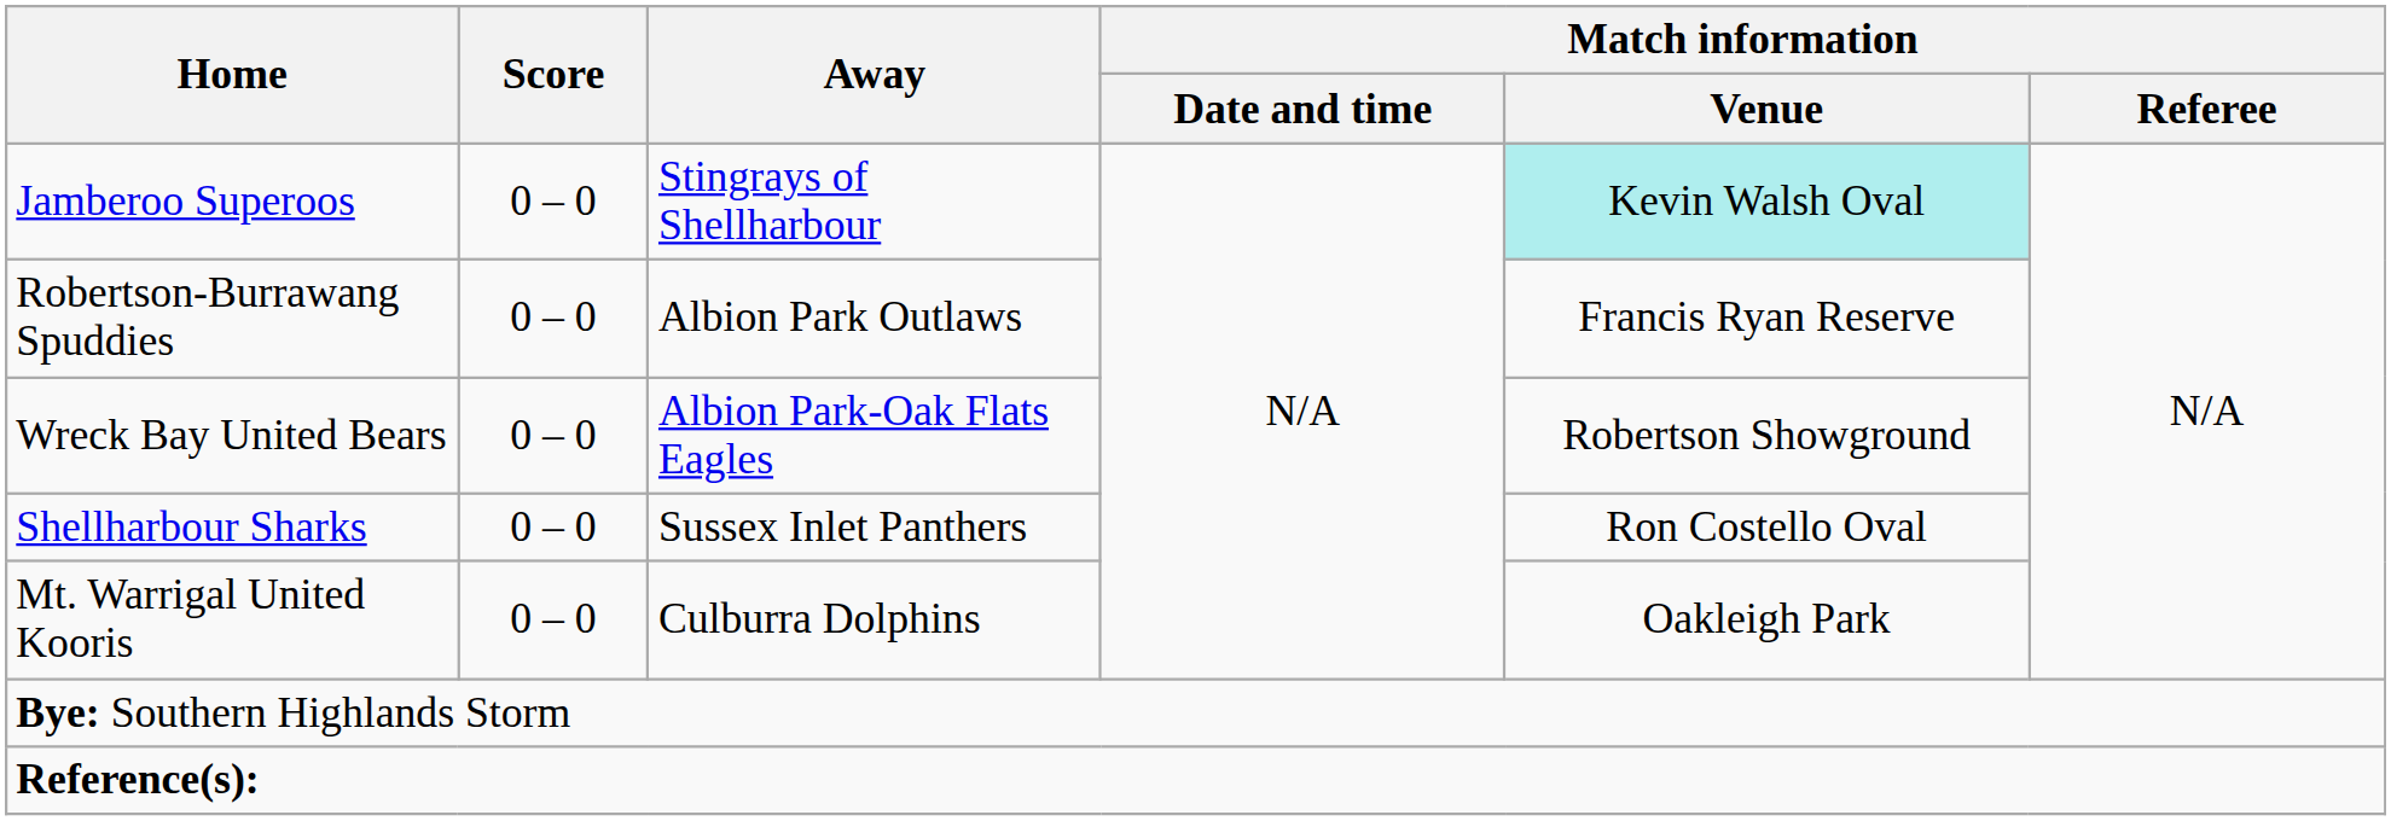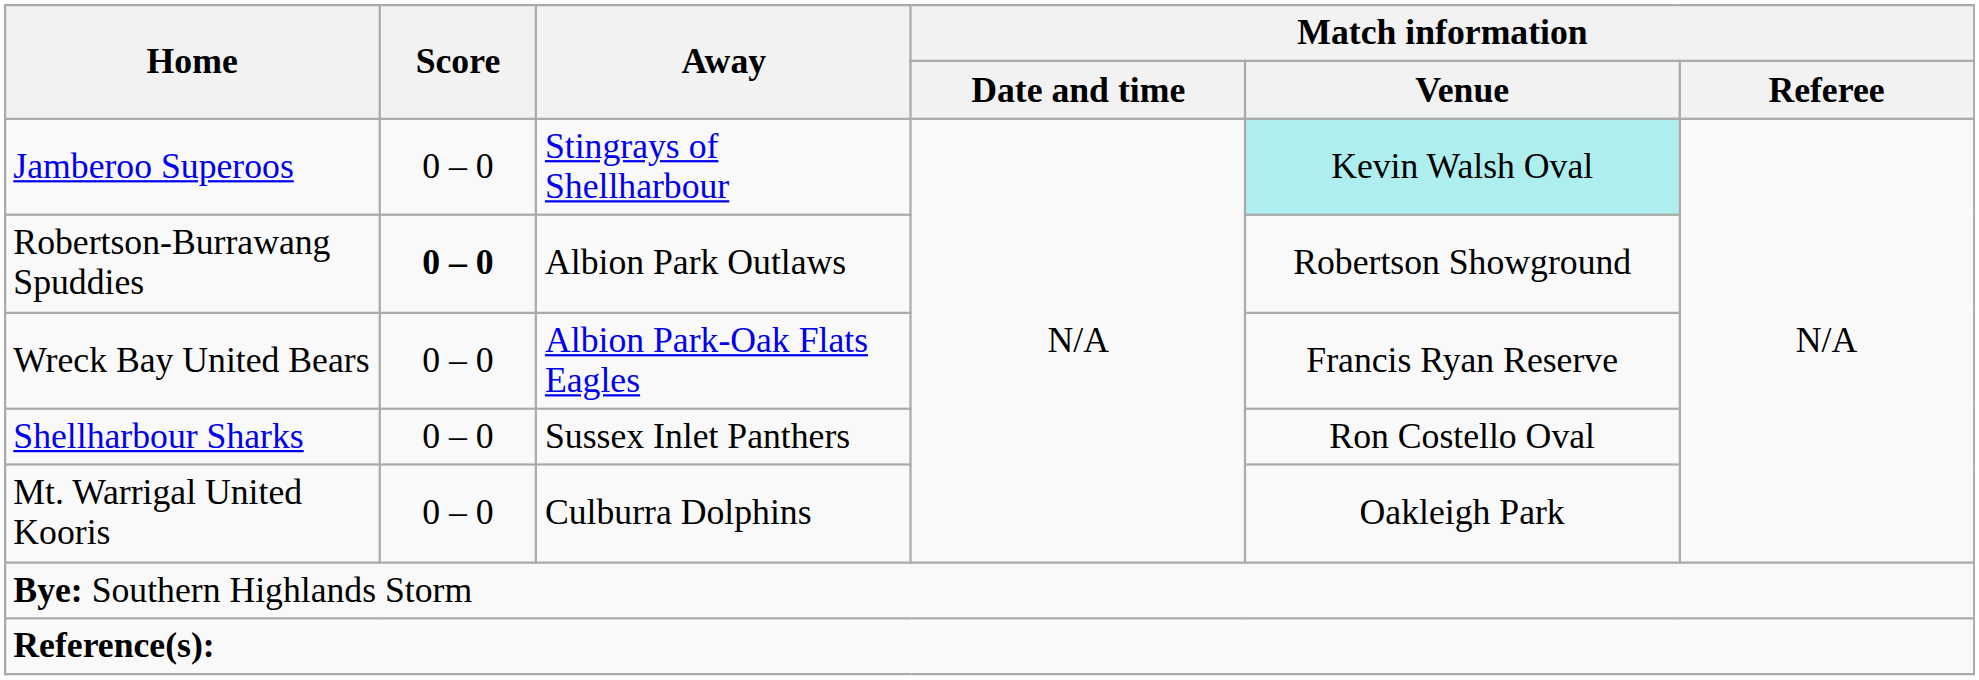Robertson-Burrawang Spuddies | Score: normal -> bold
Robertson-Burrawang Spuddies | Match information / Venue: Francis Ryan Reserve -> Robertson Showground
Wreck Bay United Bears | Match information / Venue: Robertson Showground -> Francis Ryan Reserve
